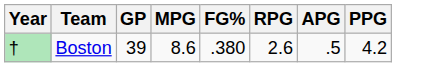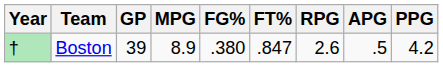+ column: FT% | .847
Boston | MPG: 8.6 -> 8.9
